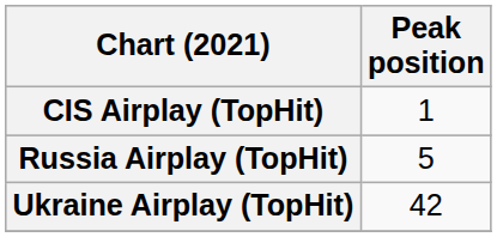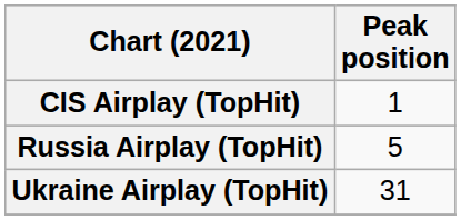Ukraine Airplay (TopHit) | Peak position: 42 -> 31
